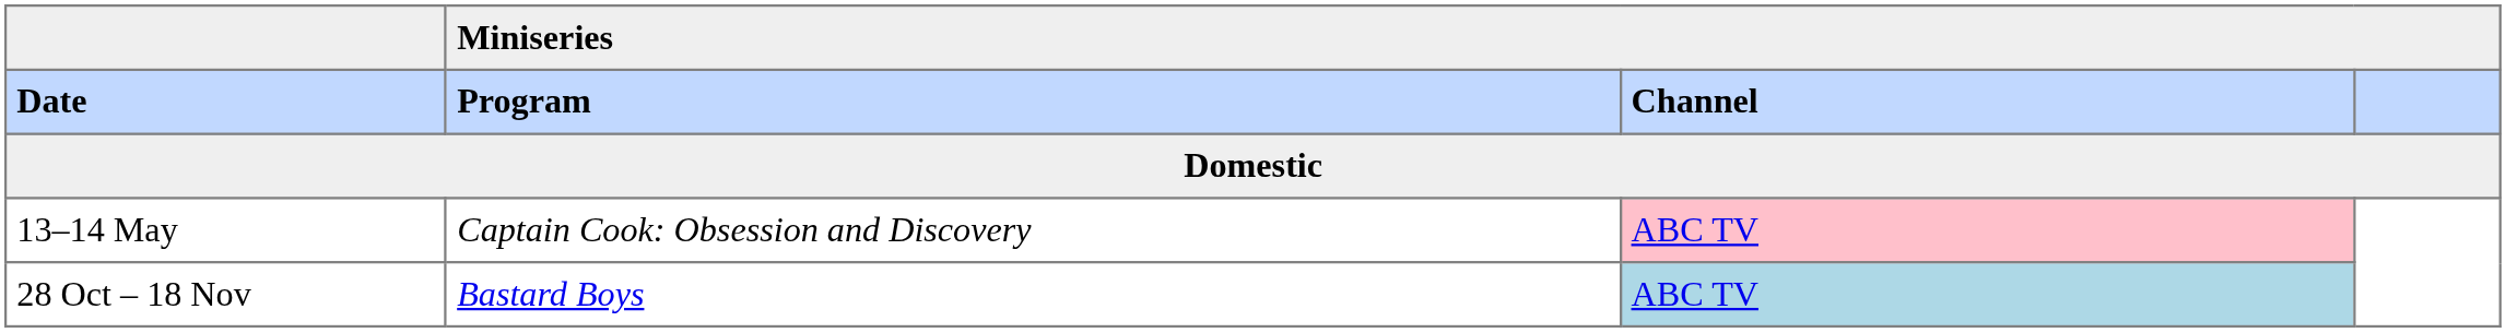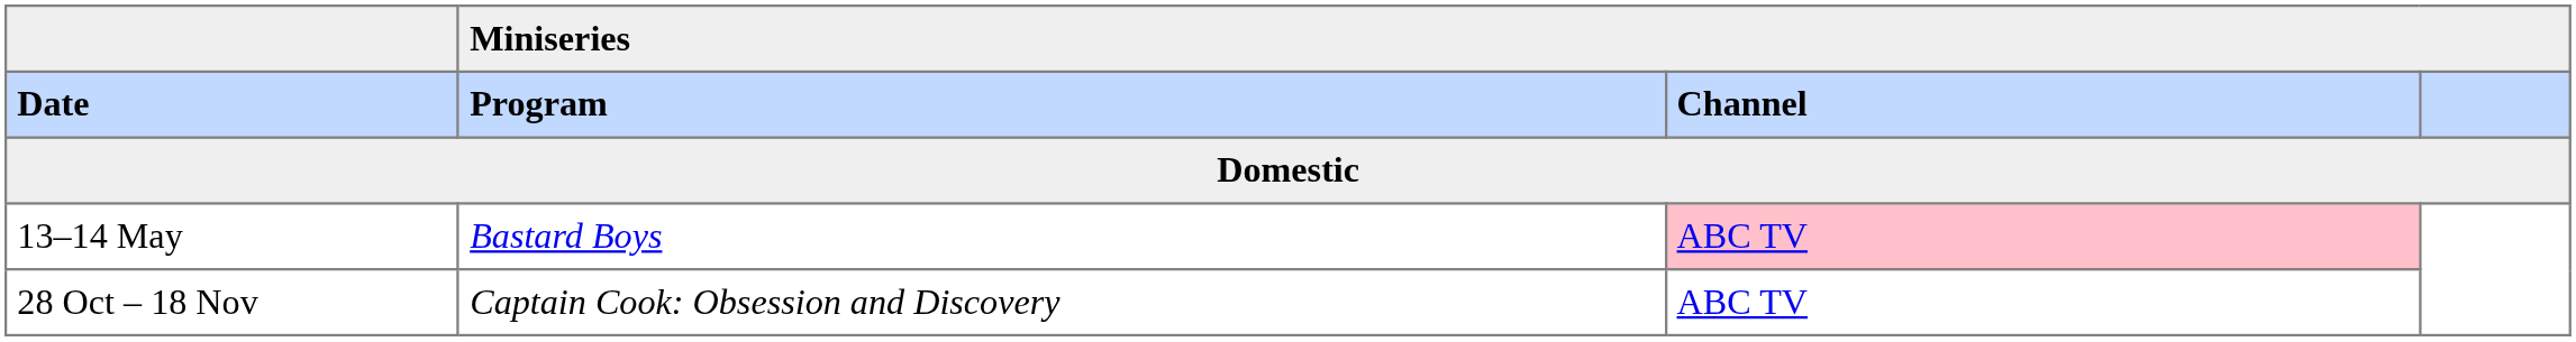13–14 May | Miniseries / Program: Captain Cook: Obsession and Discovery -> Bastard Boys
28 Oct – 18 Nov | Miniseries / Program: Bastard Boys -> Captain Cook: Obsession and Discovery
28 Oct – 18 Nov | Miniseries / Channel: lightblue background -> no background
